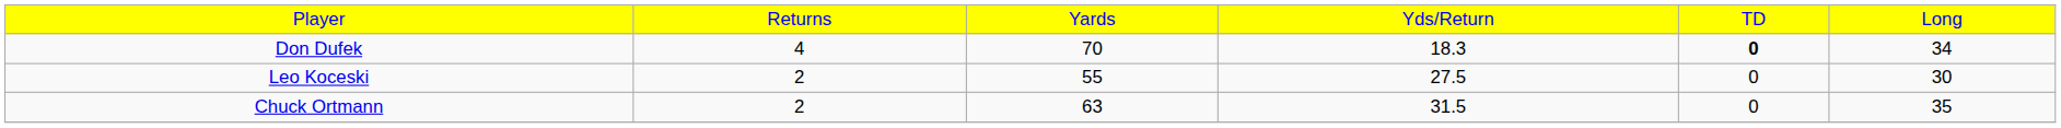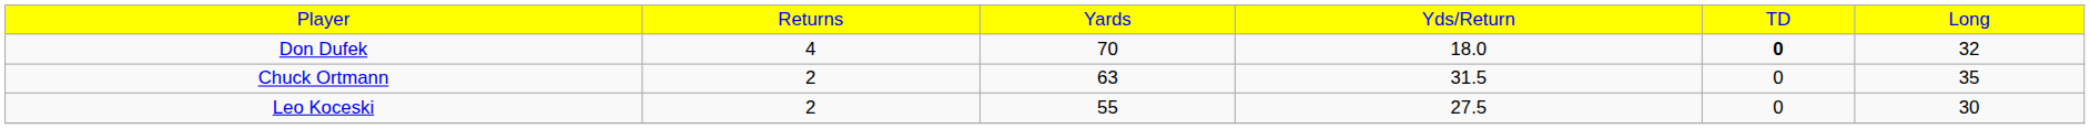Don Dufek | column 4: 18.3 -> 18.0
Don Dufek | column 6: 34 -> 32
rows swapped: Chuck Ortmann <-> Leo Koceski
